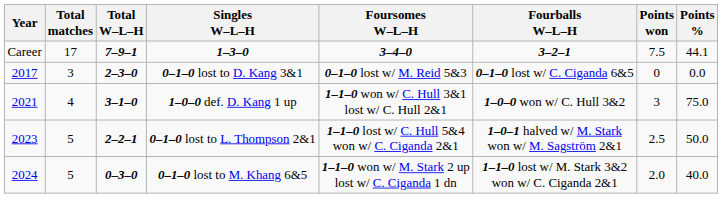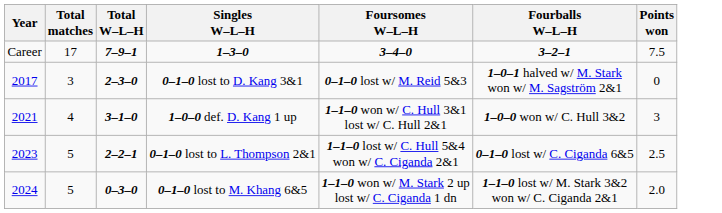- column: Points % | 44.1 | 0.0 | 75.0 | 50.0 | 40.0
0–1–0 lost to D. Kang 3&1 | Fourballs W–L–H: 0–1–0 lost w/ C. Ciganda 6&5 -> 1–0–1 halved w/ M. Stark won w/ M. Sagström 2&1
0–1–0 lost to L. Thompson 2&1 | Fourballs W–L–H: 1–0–1 halved w/ M. Stark won w/ M. Sagström 2&1 -> 0–1–0 lost w/ C. Ciganda 6&5
